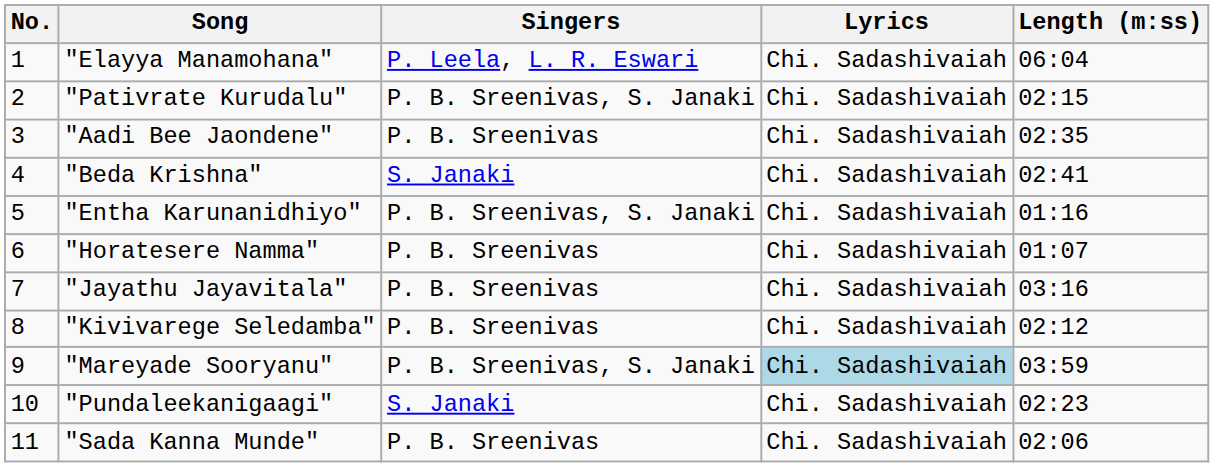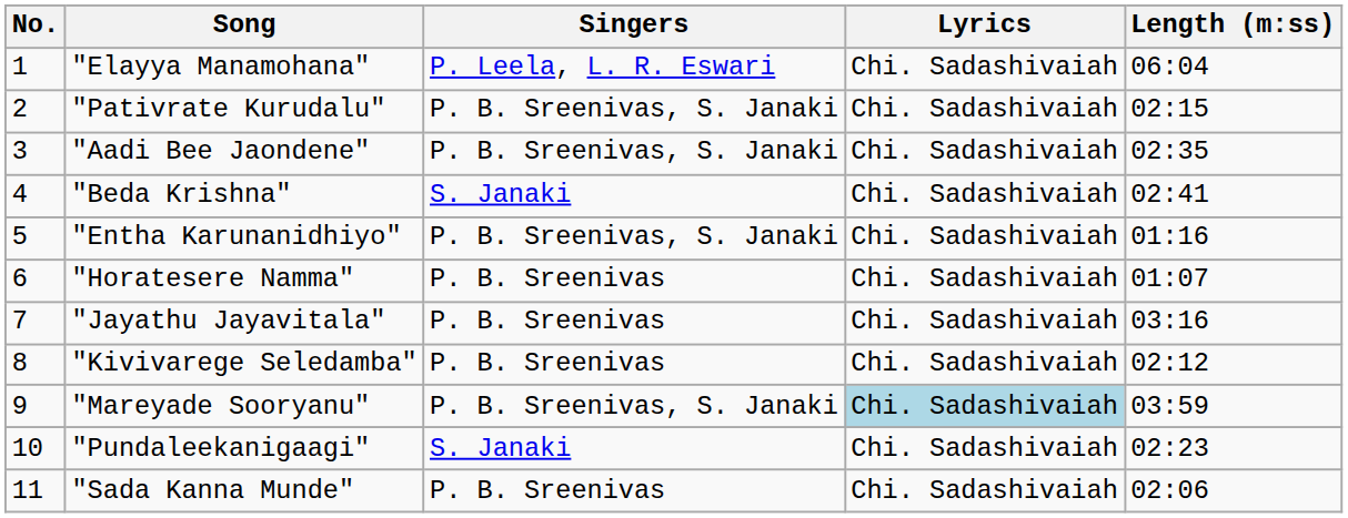"Aadi Bee Jaondene" | Singers: P. B. Sreenivas -> P. B. Sreenivas, S. Janaki
